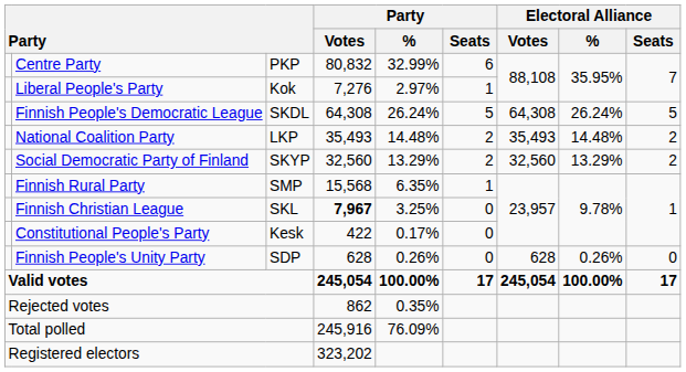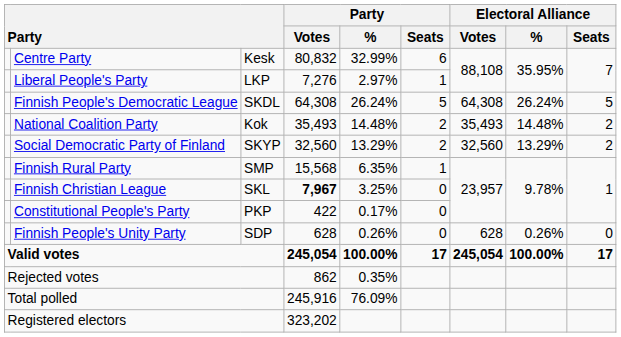Centre Party | column 3: PKP -> Kesk
Liberal People's Party | column 3: Kok -> LKP
National Coalition Party | column 3: LKP -> Kok
Constitutional People's Party | column 3: Kesk -> PKP
